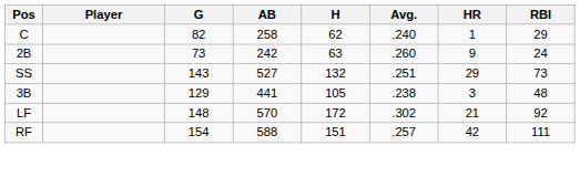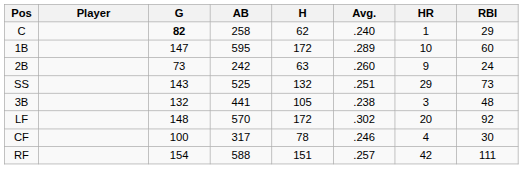C | G: normal -> bold
+ row: 1B | 147 | 595 | 172 | .289 | 10 | 60
SS | AB: 527 -> 525
3B | G: 129 -> 132
LF | HR: 21 -> 20
+ row: CF | 100 | 317 | 78 | .246 | 4 | 30
